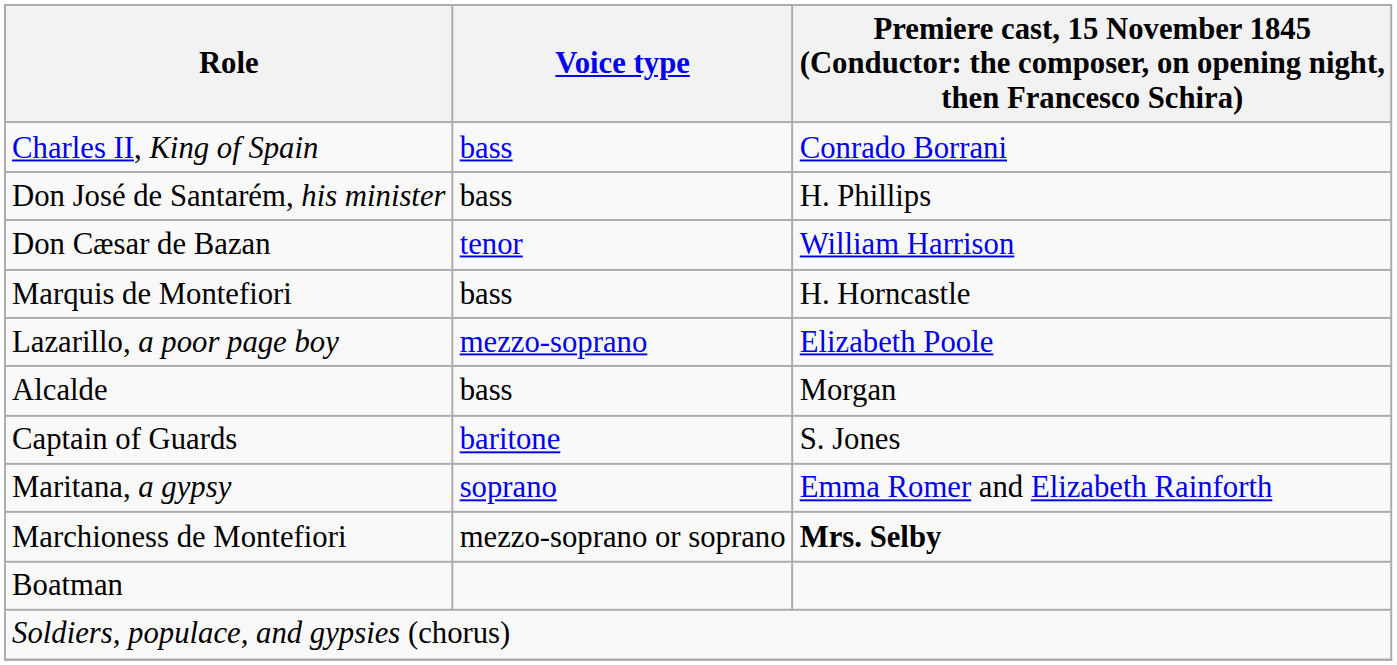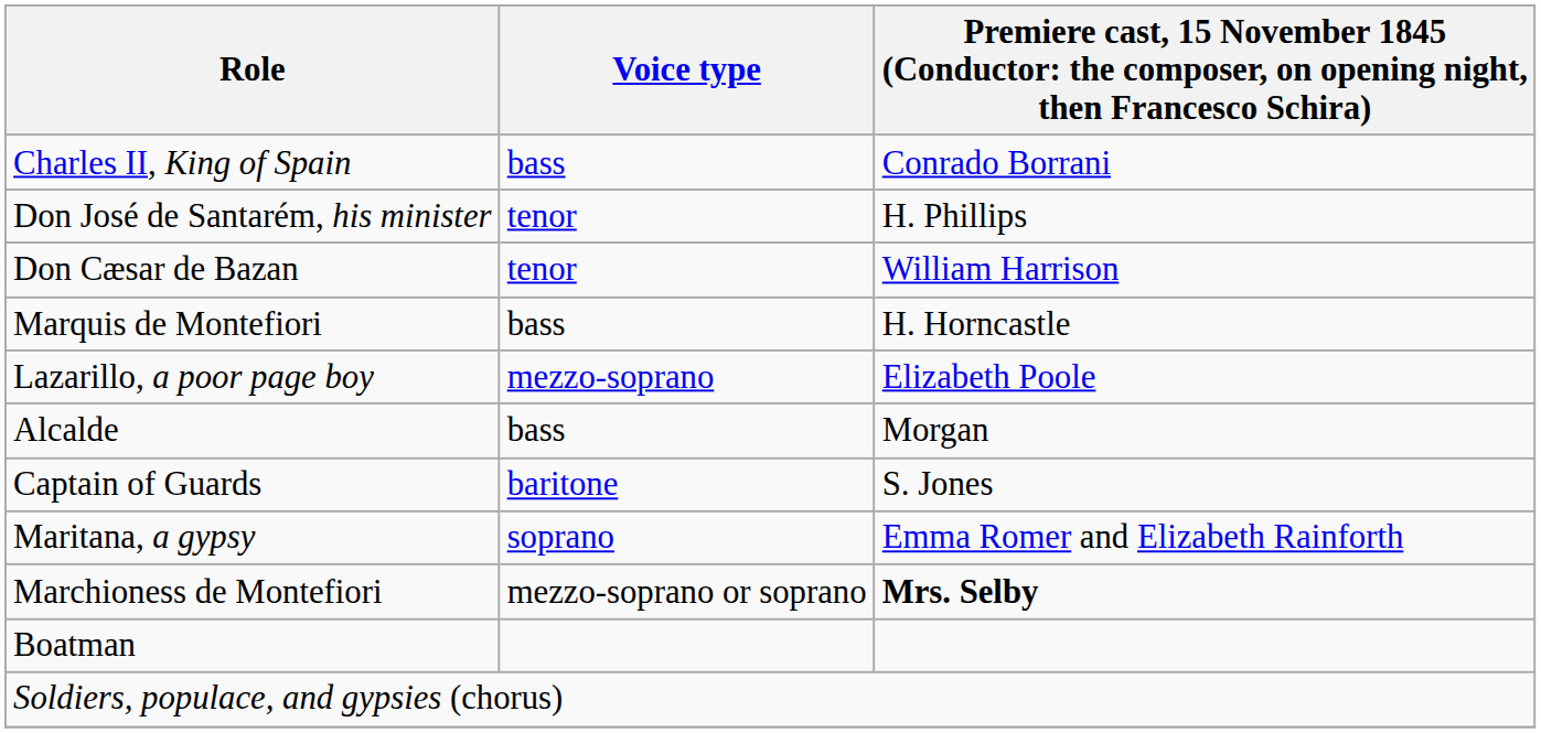Don José de Santarém, his minister | Voice type: bass -> tenor
